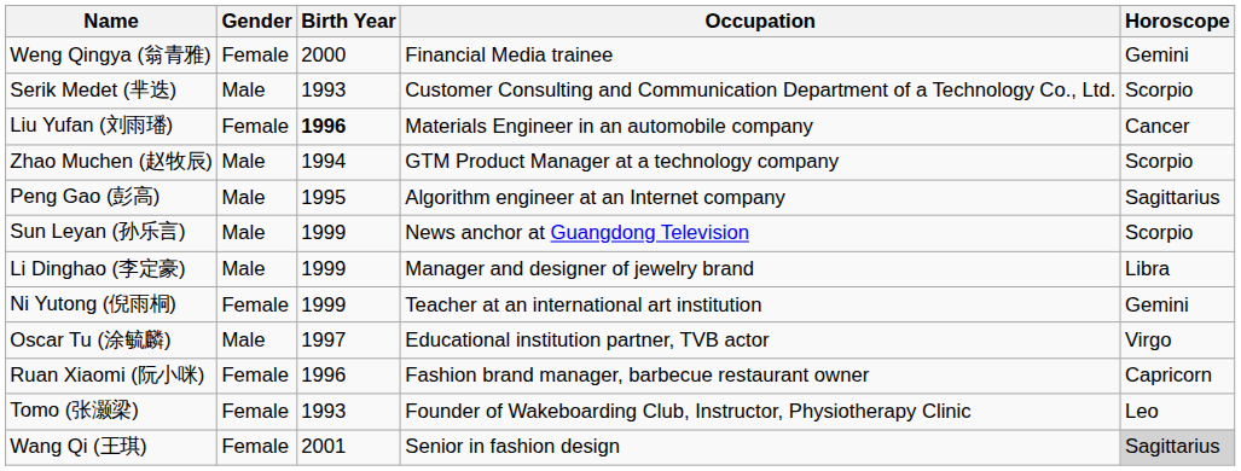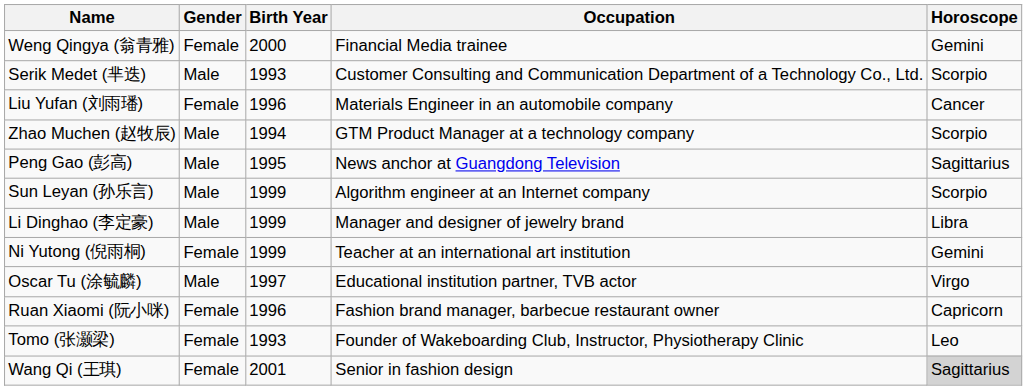Liu Yufan (刘雨璠) | Birth Year: bold -> normal
Peng Gao (彭高) | Occupation: Algorithm engineer at an Internet company -> News anchor at Guangdong Television
Sun Leyan (孙乐言) | Occupation: News anchor at Guangdong Television -> Algorithm engineer at an Internet company
